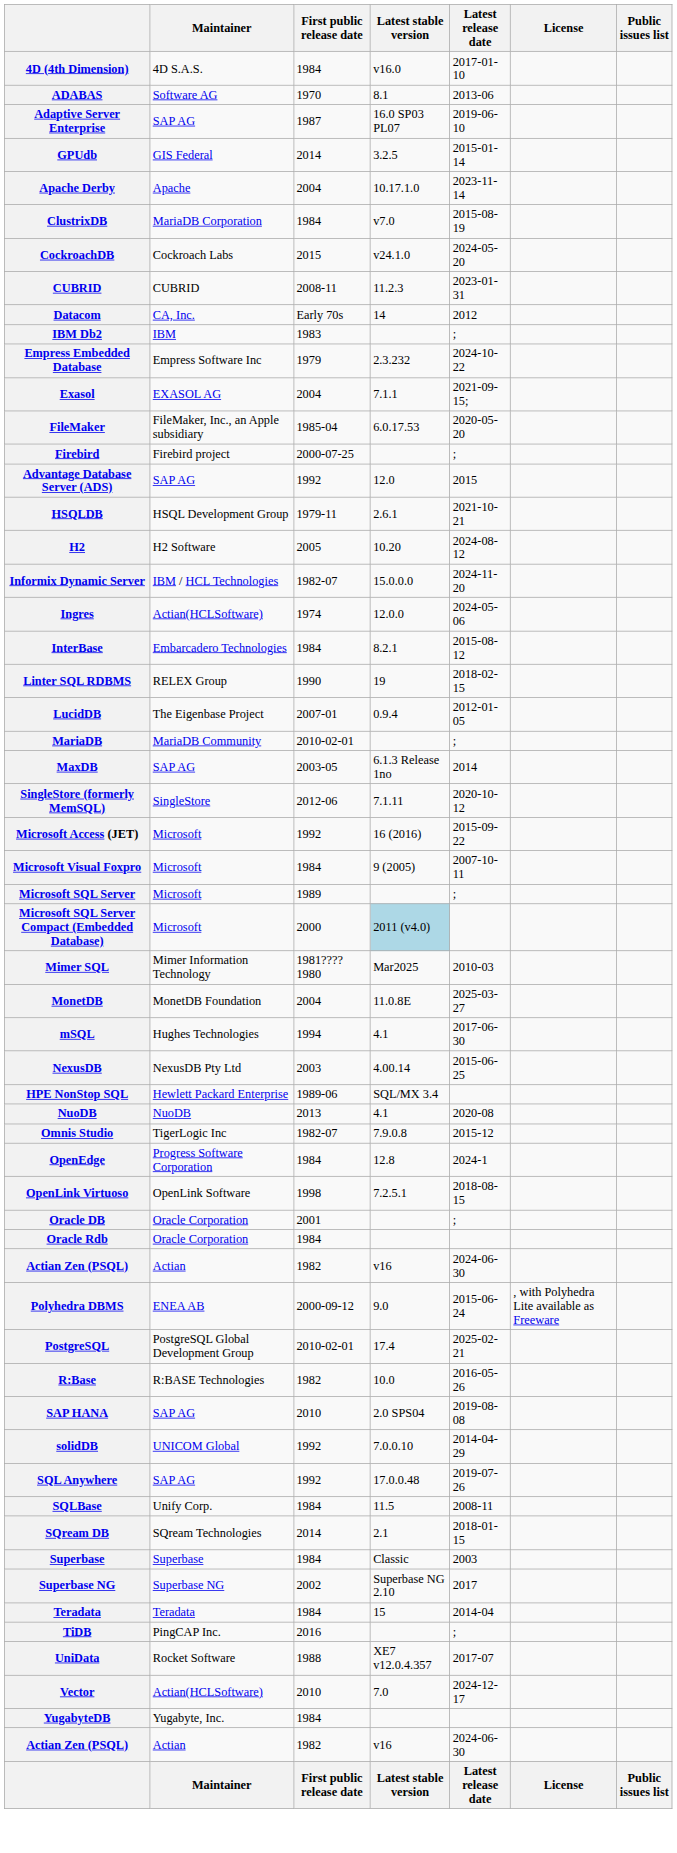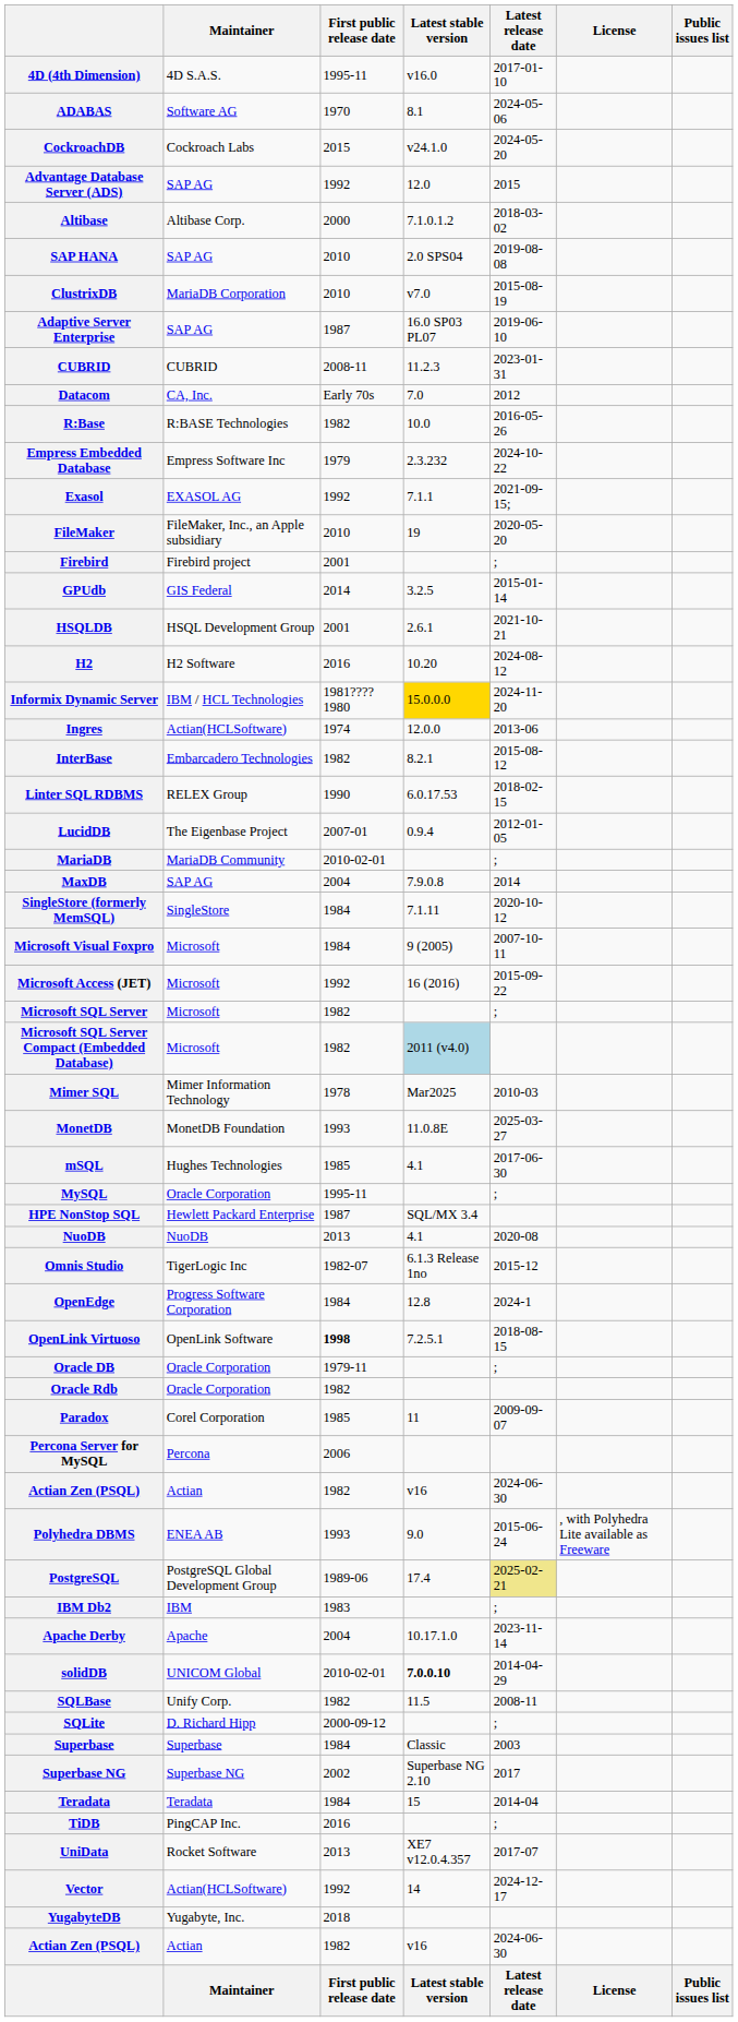4D (4th Dimension) | First public release date: 1984 -> 1995-11
ADABAS | Latest release date: 2013-06 -> 2024-05-06
rows swapped: Adaptive Server Enterprise <-> CockroachDB
rows swapped: Advantage Database Server (ADS) <-> GPUdb
+ row: Altibase | Altibase Corp. | 2000 | 7.1.0.1.2 | 2018-03-02
rows swapped: Apache Derby <-> SAP HANA
ClustrixDB | First public release date: 1984 -> 2010
Datacom | Latest stable version: 14 -> 7.0
rows swapped: IBM Db2 <-> R:Base
Exasol | First public release date: 2004 -> 1992
FileMaker | First public release date: 1985-04 -> 2010
FileMaker | Latest stable version: 6.0.17.53 -> 19
Firebird | First public release date: 2000-07-25 -> 2001
HSQLDB | First public release date: 1979-11 -> 2001
H2 | First public release date: 2005 -> 2016
Informix Dynamic Server | First public release date: 1982-07 -> 1981????1980
Informix Dynamic Server | Latest stable version: no background -> gold background
Ingres | Latest release date: 2024-05-06 -> 2013-06
InterBase | First public release date: 1984 -> 1982
Linter SQL RDBMS | Latest stable version: 19 -> 6.0.17.53
MaxDB | First public release date: 2003-05 -> 2004
MaxDB | Latest stable version: 6.1.3 Release 1no -> 7.9.0.8
SingleStore (formerly MemSQL) | First public release date: 2012-06 -> 1984
rows swapped: Microsoft Access (JET) <-> Microsoft Visual Foxpro
Microsoft SQL Server | First public release date: 1989 -> 1982
Microsoft SQL Server Compact (Embedded Database) | First public release date: 2000 -> 1982
Mimer SQL | First public release date: 1981????1980 -> 1978
MonetDB | First public release date: 2004 -> 1993
mSQL | First public release date: 1994 -> 1985
+ row: MySQL | Oracle Corporation | 1995-11 | ;
- row: NexusDB | NexusDB Pty Ltd | 2003 | 4.00.14 | 2015-06-25
HPE NonStop SQL | First public release date: 1989-06 -> 1987
Omnis Studio | Latest stable version: 7.9.0.8 -> 6.1.3 Release 1no
OpenLink Virtuoso | First public release date: normal -> bold
Oracle DB | First public release date: 2001 -> 1979-11
Oracle Rdb | First public release date: 1984 -> 1982
+ row: Paradox | Corel Corporation | 1985 | 11 | 2009-09-07
+ row: Percona Server for MySQL | Percona | 2006
Polyhedra DBMS | First public release date: 2000-09-12 -> 1993
PostgreSQL | First public release date: 2010-02-01 -> 1989-06
PostgreSQL | Latest release date: no background -> khaki background
solidDB | First public release date: 1992 -> 2010-02-01
solidDB | Latest stable version: normal -> bold
- row: SQL Anywhere | SAP AG | 1992 | 17.0.0.48 | 2019-07-26
SQLBase | First public release date: 1984 -> 1982
+ row: SQLite | D. Richard Hipp | 2000-09-12 | ;
- row: SQream DB | SQream Technologies | 2014 | 2.1 | 2018-01-15
UniData | First public release date: 1988 -> 2013
Vector | First public release date: 2010 -> 1992
Vector | Latest stable version: 7.0 -> 14
YugabyteDB | First public release date: 1984 -> 2018
